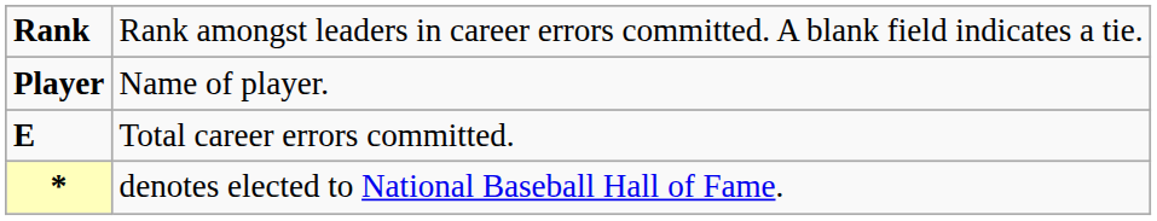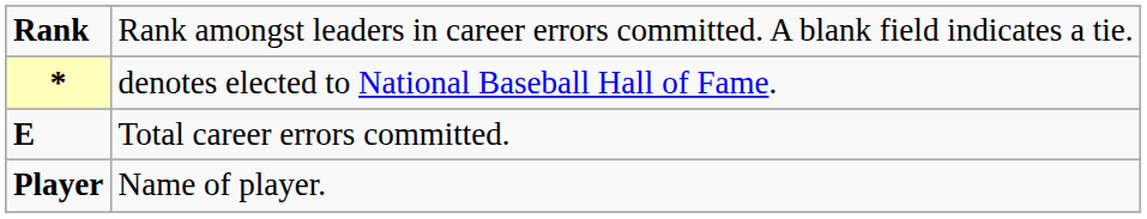rows swapped: Name of player. <-> denotes elected to National Baseball Hall of Fame.
